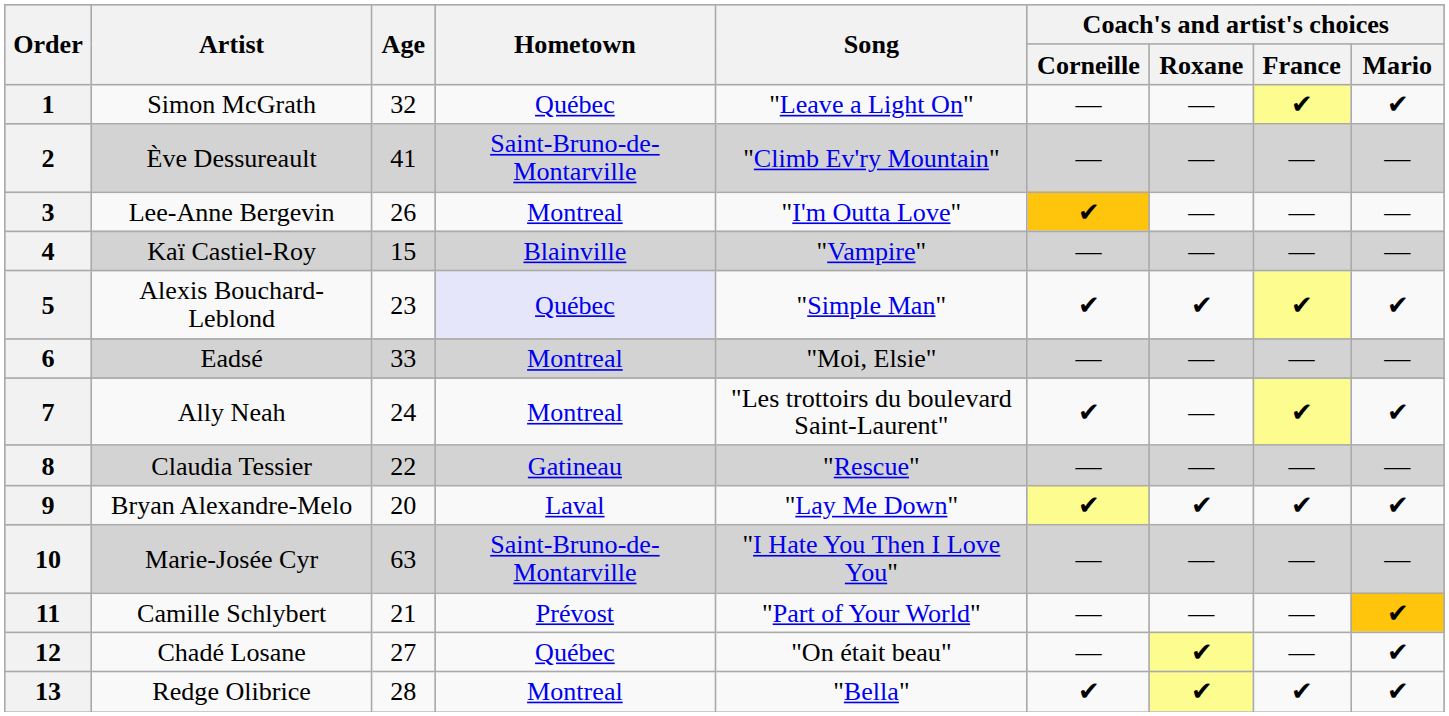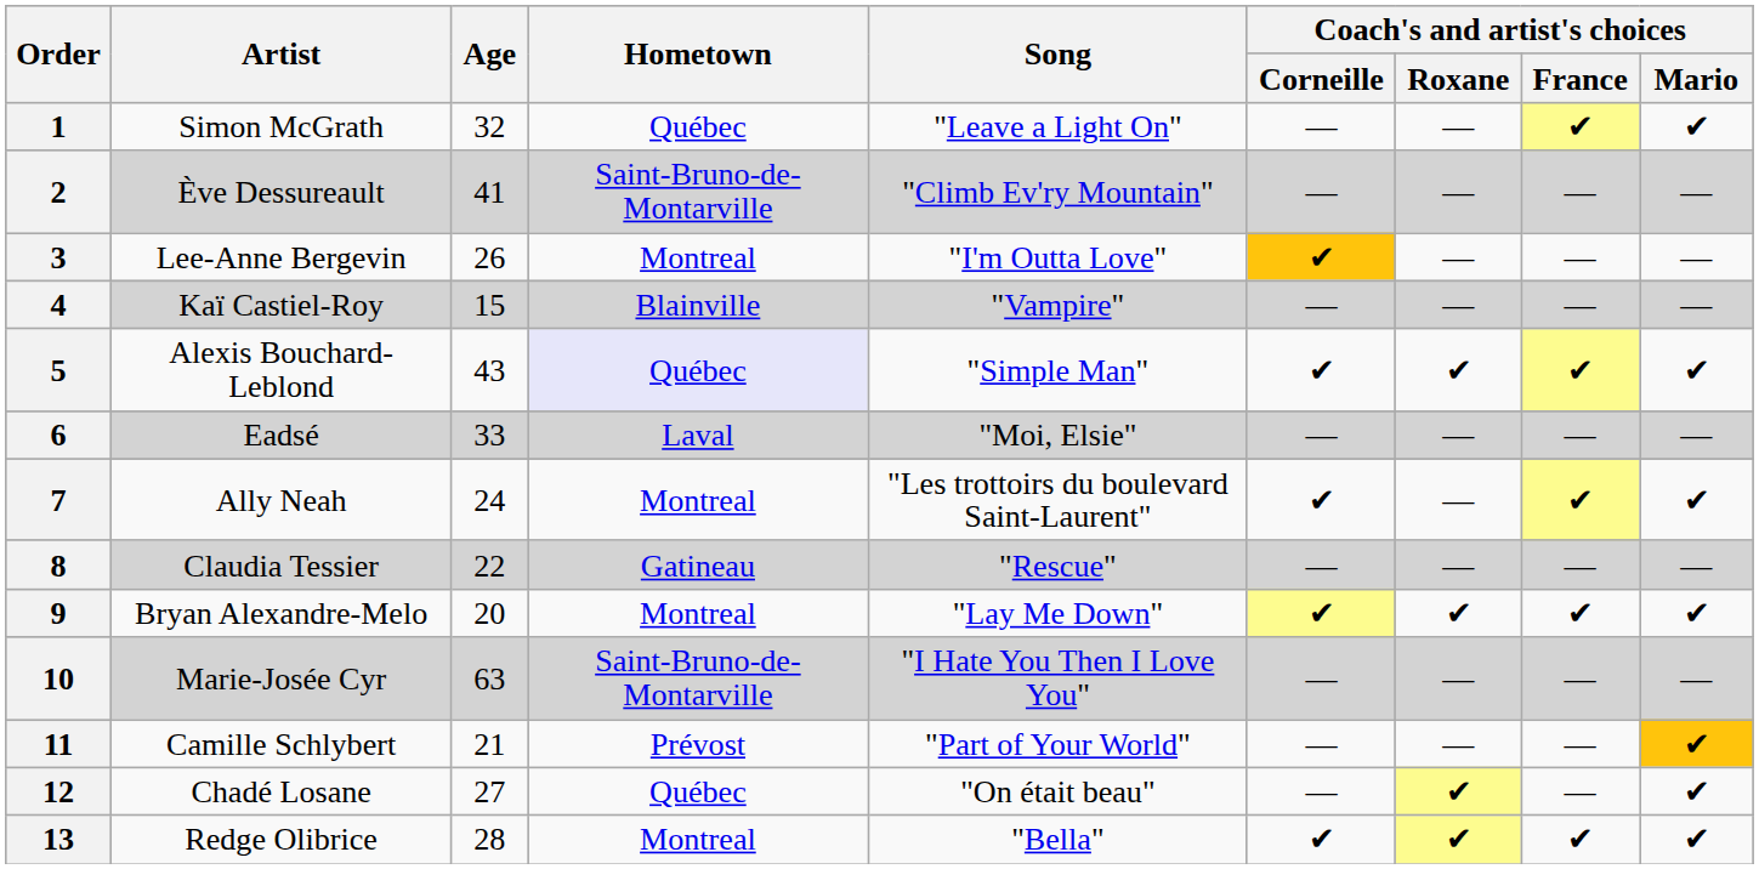5 | Age: 23 -> 43
6 | Hometown: Montreal -> Laval
9 | Hometown: Laval -> Montreal
